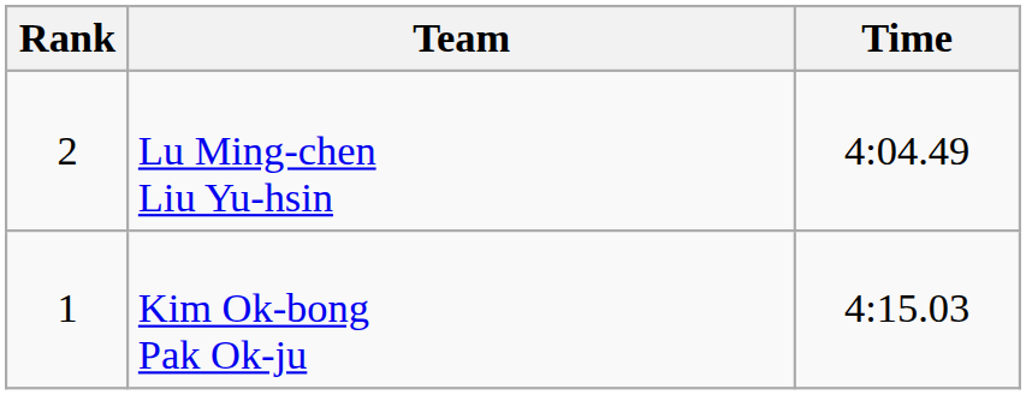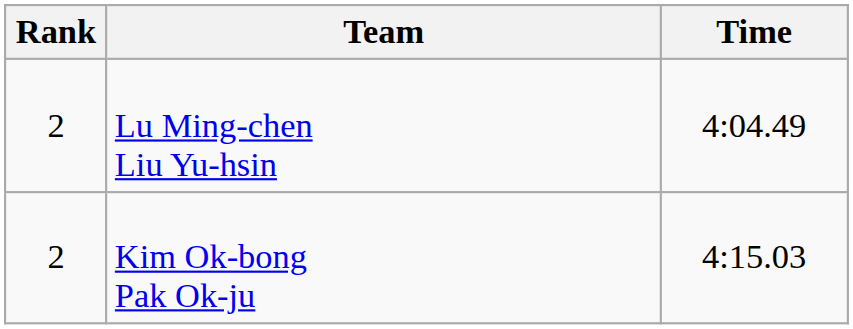Kim Ok-bong Pak Ok-ju | Rank: 1 -> 2
